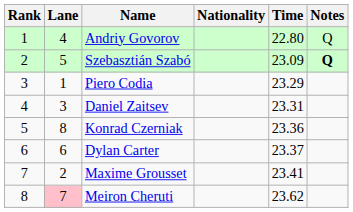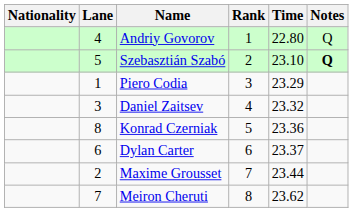columns swapped: Rank <-> Nationality
Szebasztián Szabó | Time: 23.09 -> 23.10
Daniel Zaitsev | Time: 23.31 -> 23.32
Maxime Grousset | Time: 23.41 -> 23.44
Meiron Cheruti | Lane: pink background -> no background
